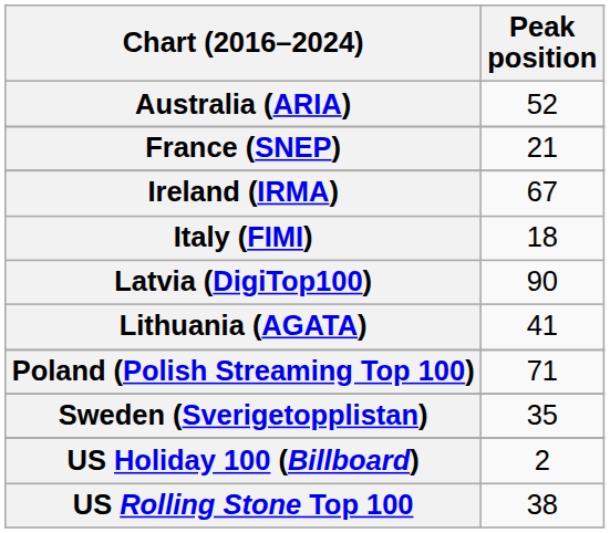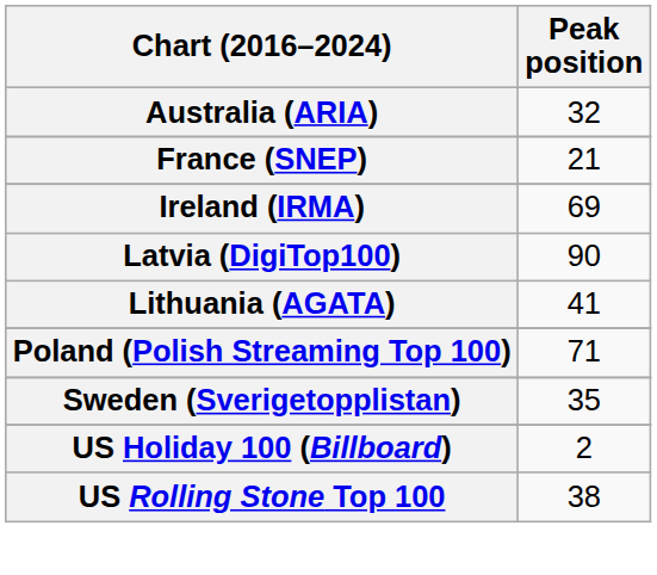Australia (ARIA) | Peak position: 52 -> 32
Ireland (IRMA) | Peak position: 67 -> 69
- row: Italy (FIMI) | 18
